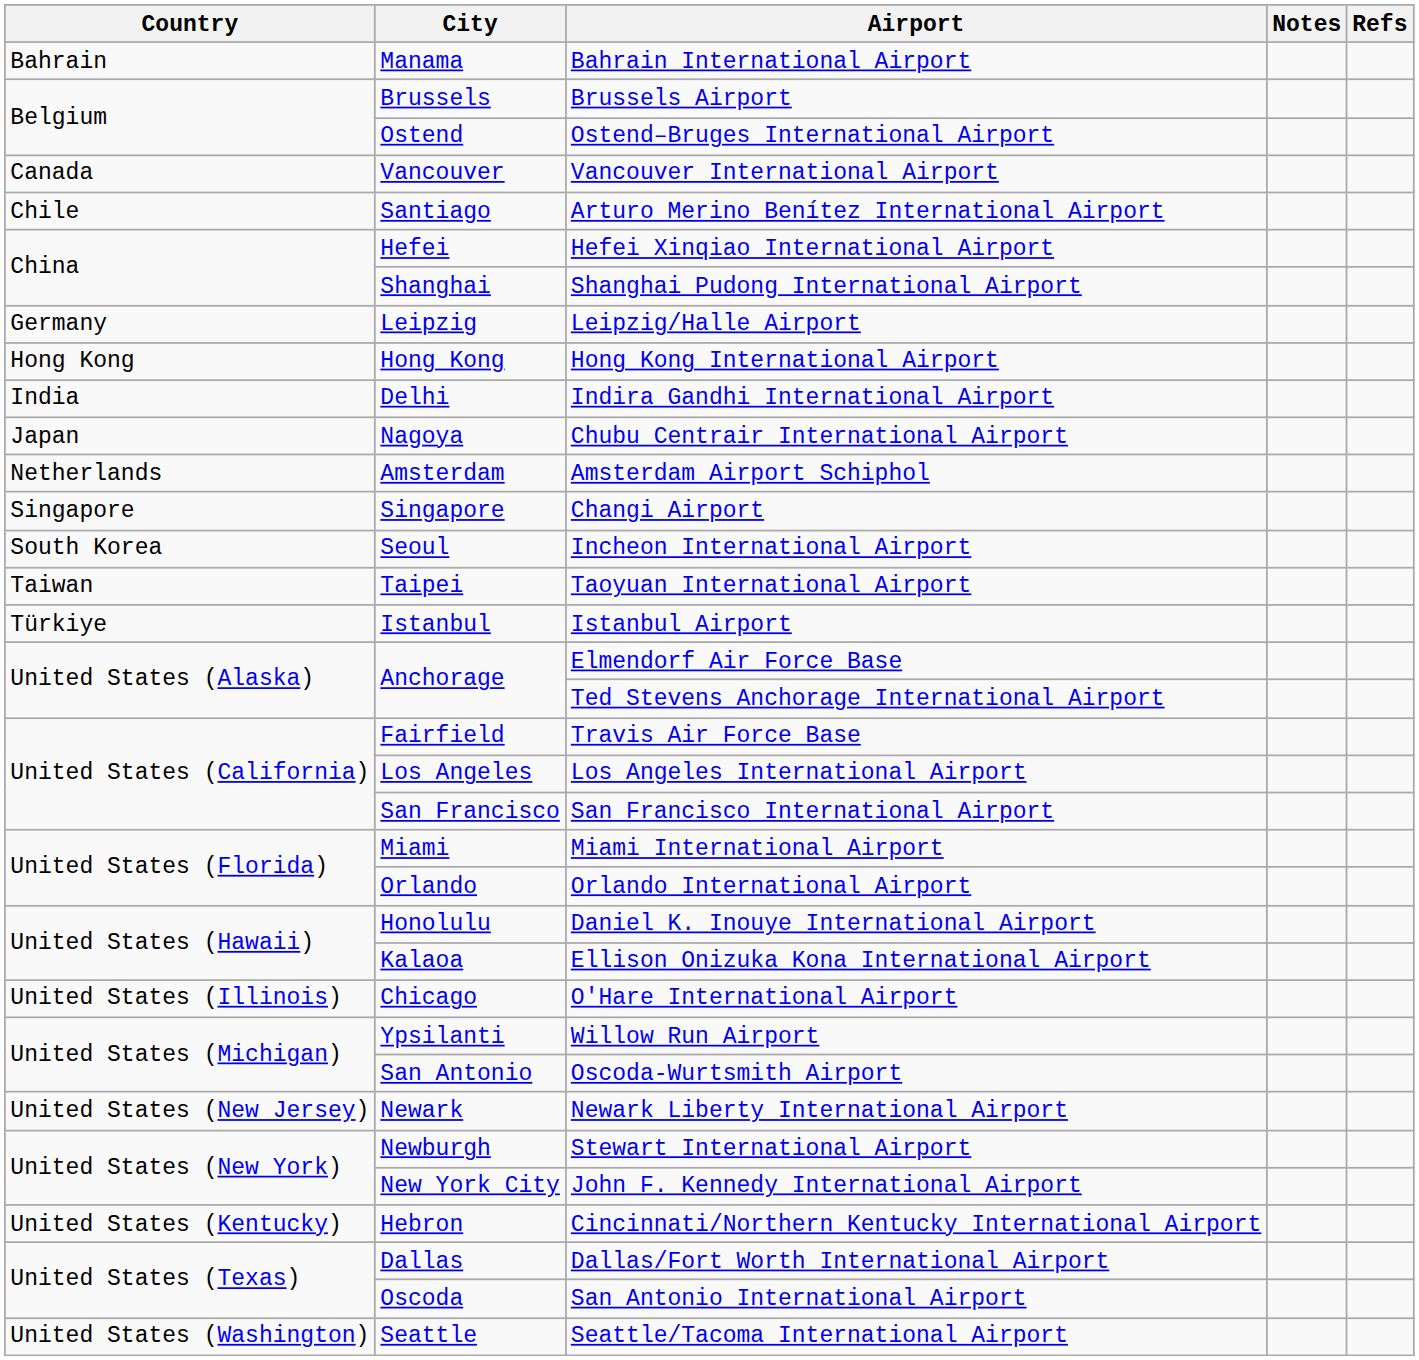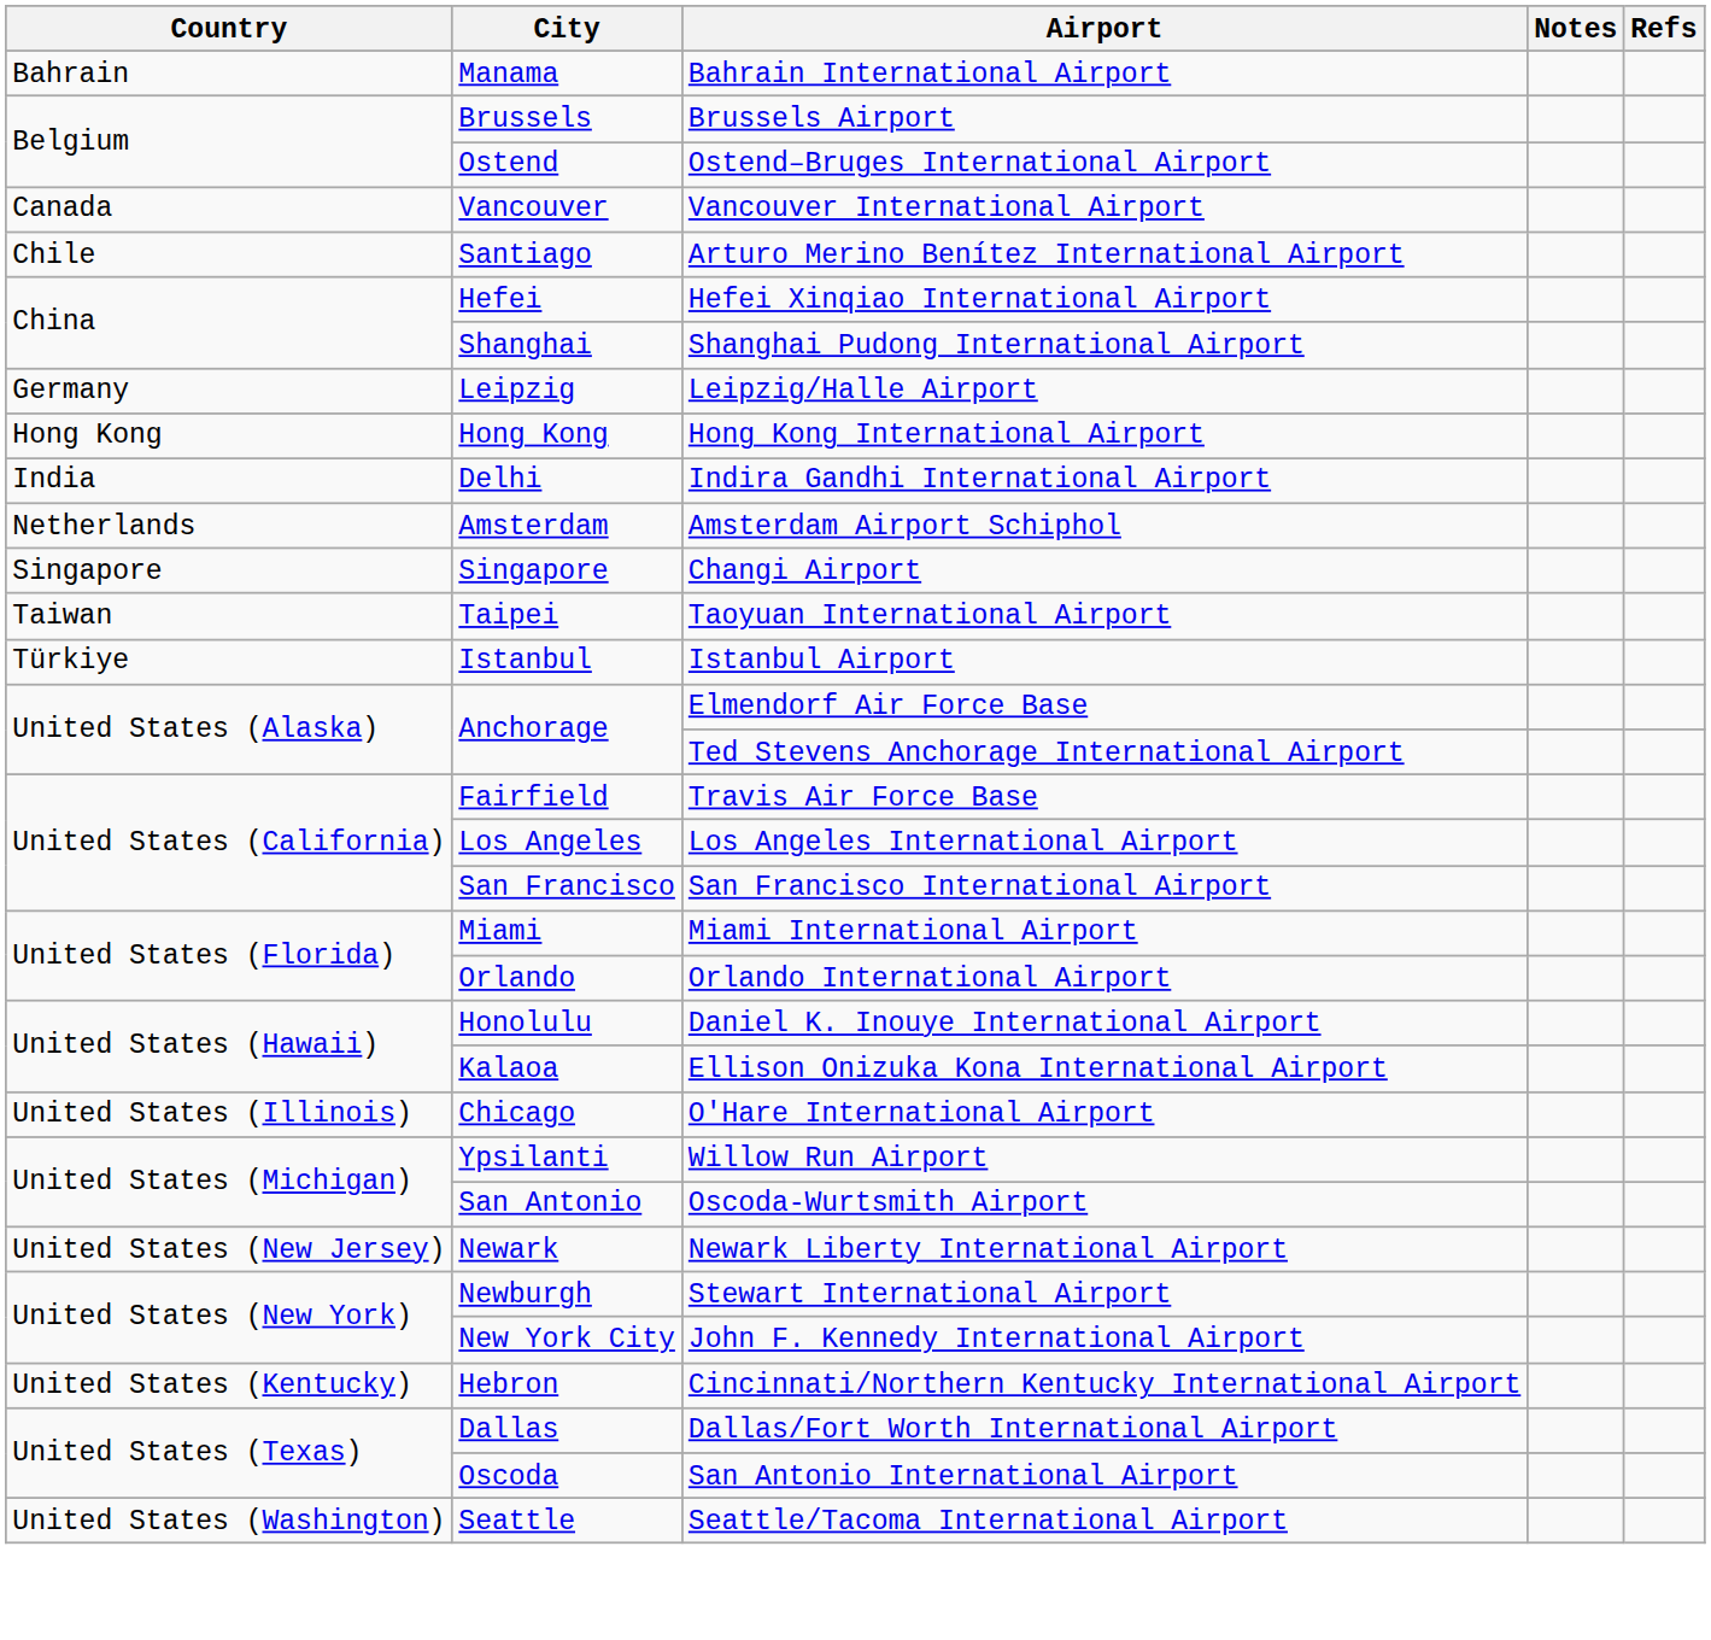- row: Japan | Nagoya | Chubu Centrair International Airport
- row: South Korea | Seoul | Incheon International Airport
